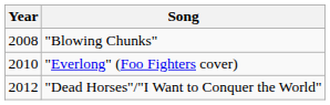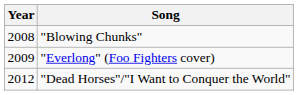"Everlong" (Foo Fighters cover) | Year: 2010 -> 2009
